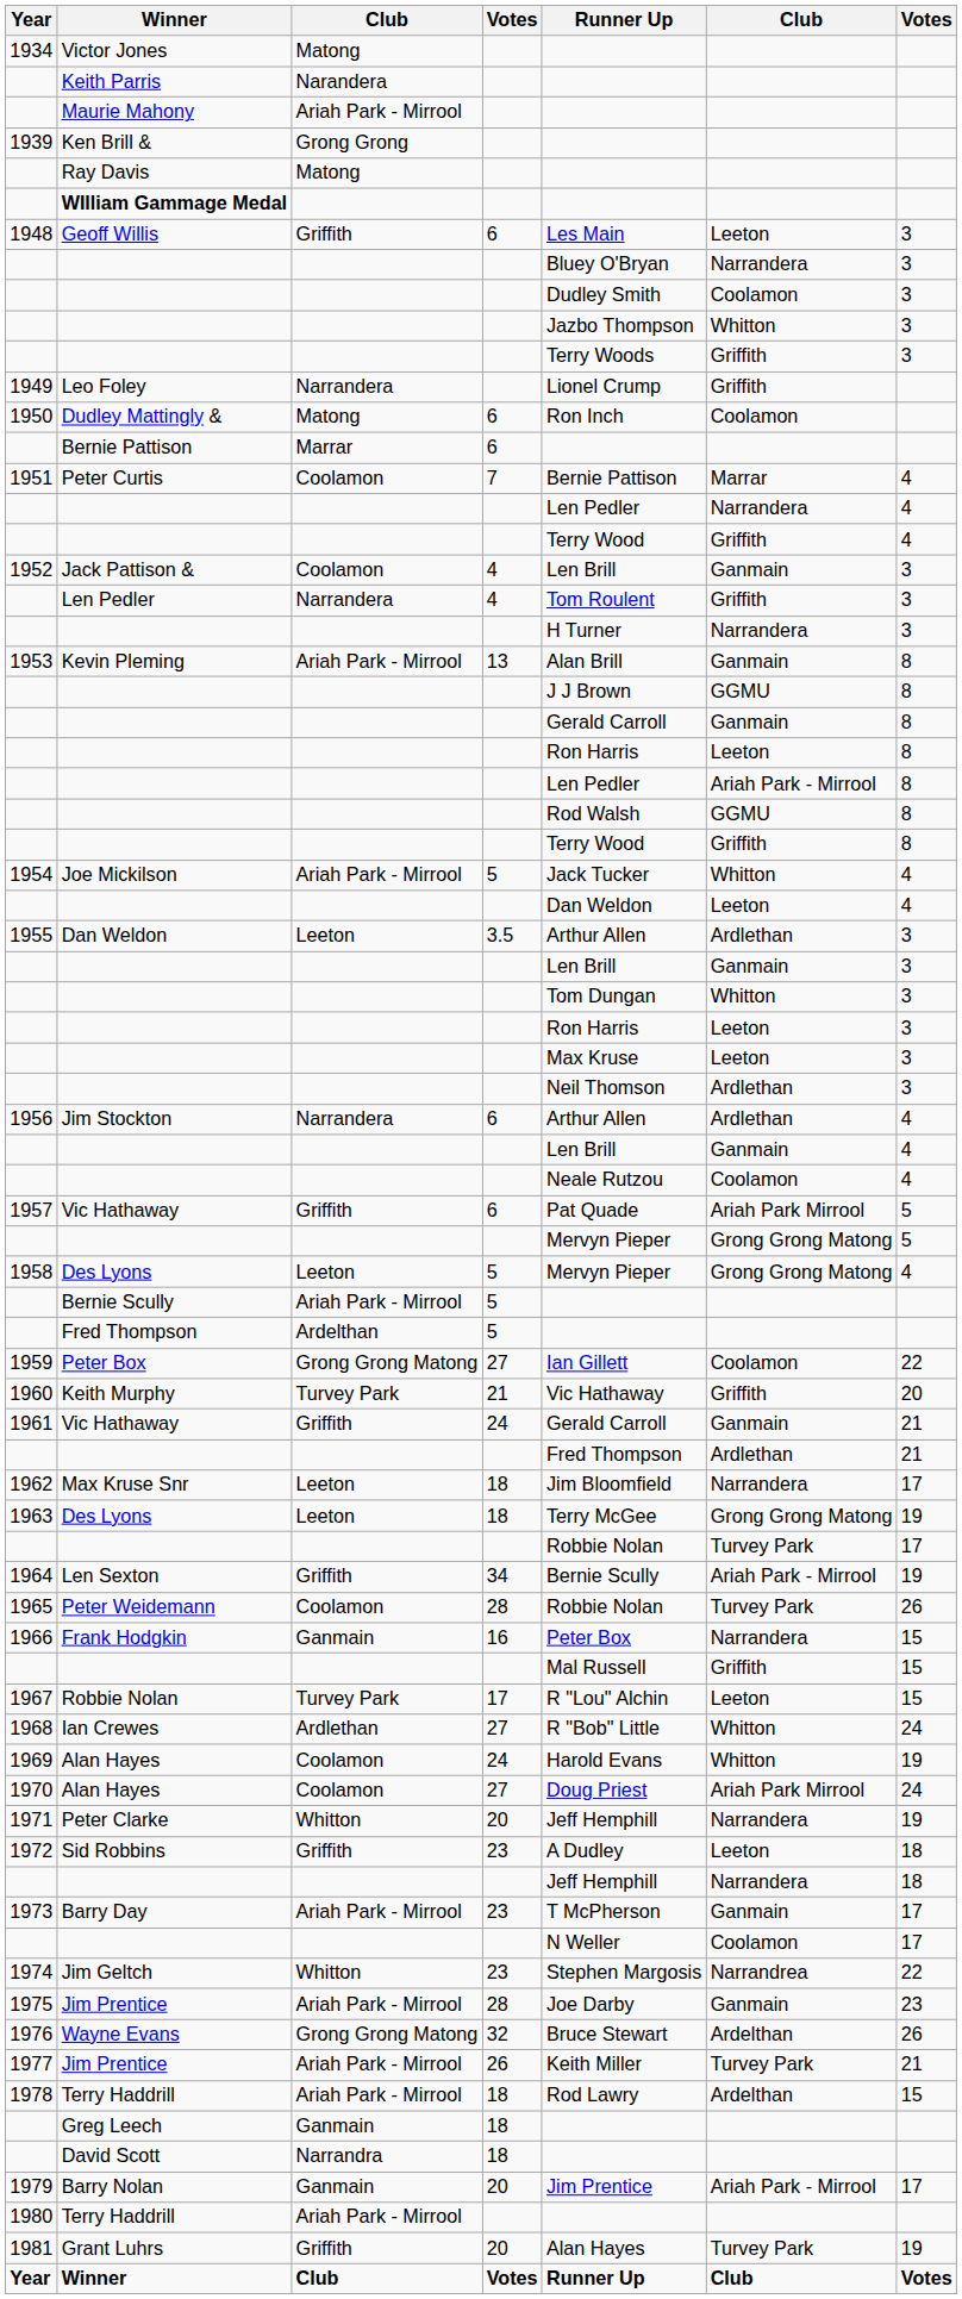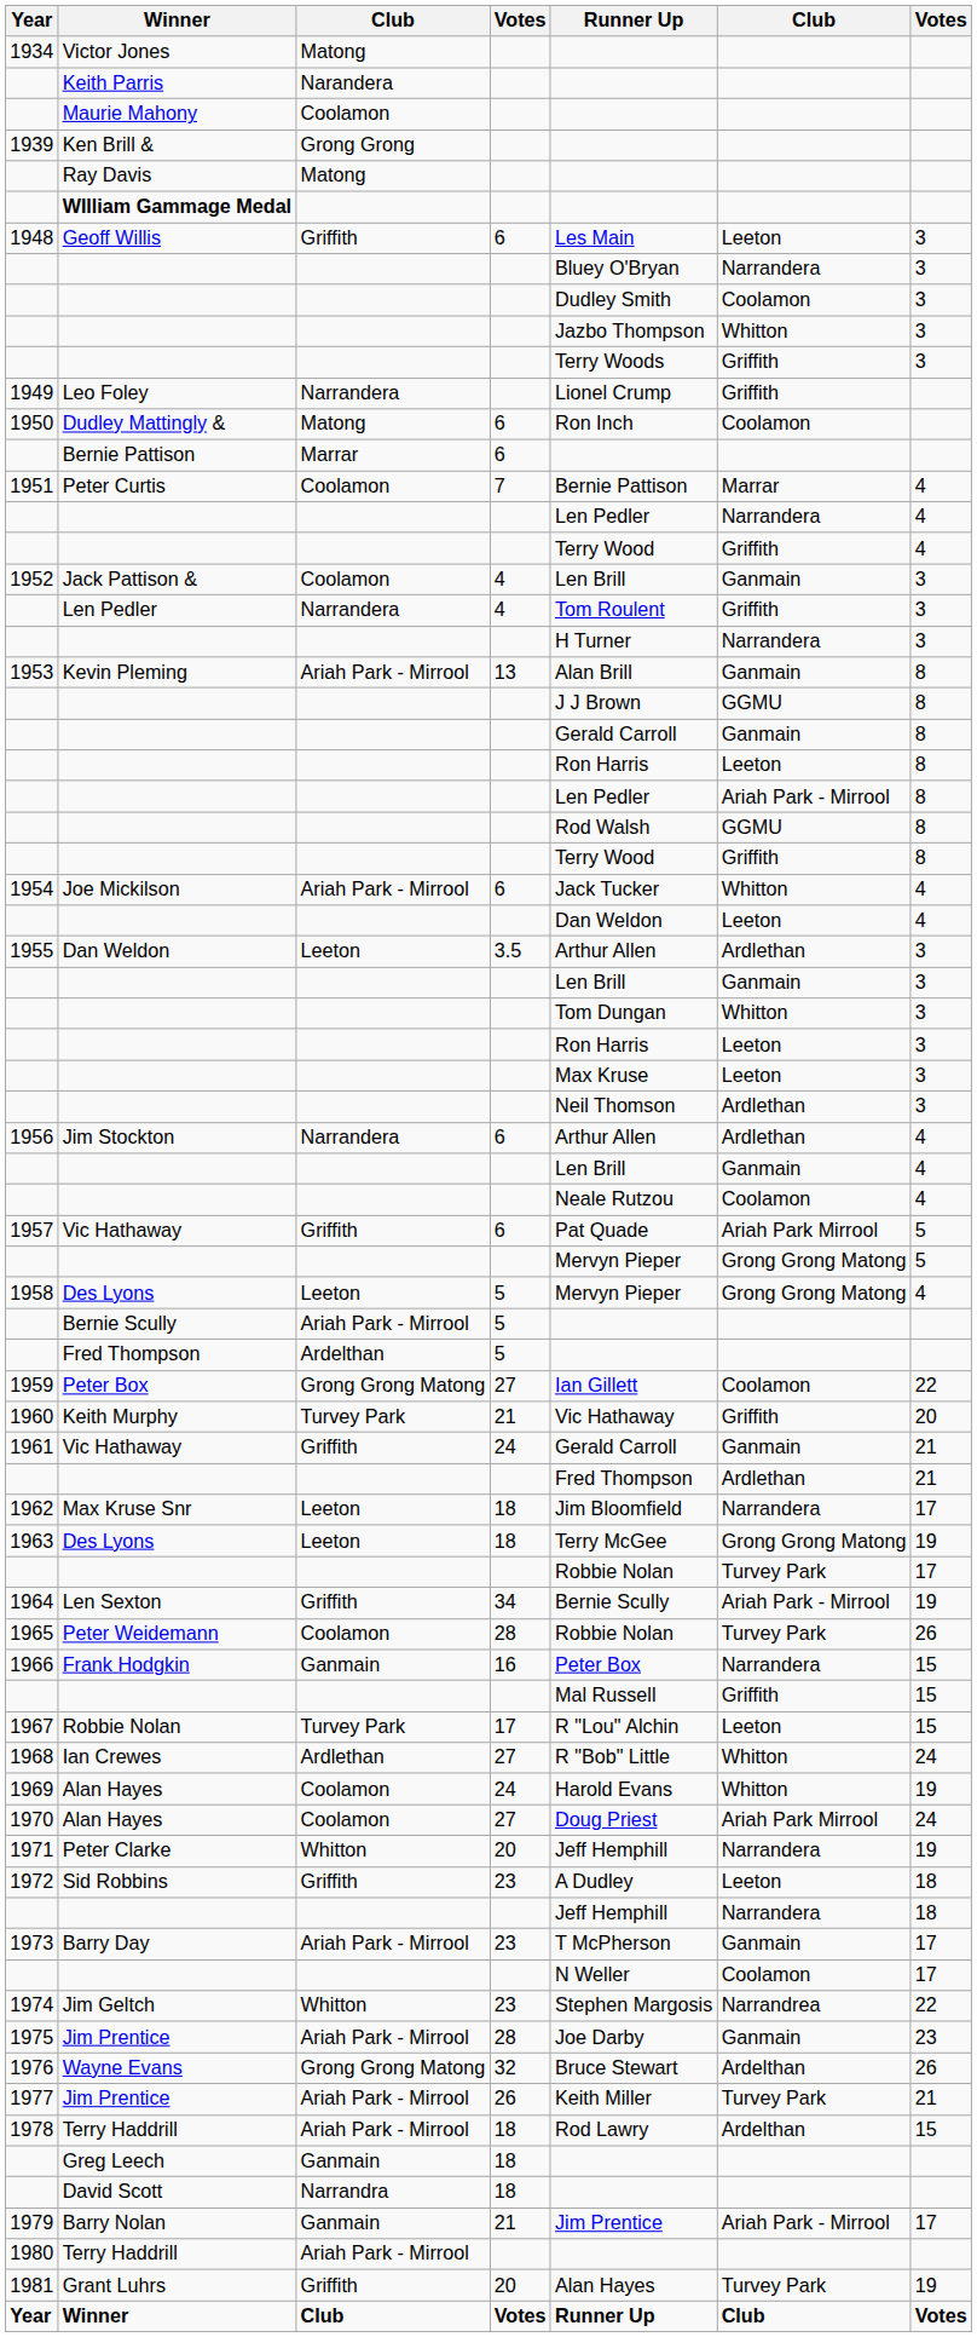Maurie Mahony | column 3: Ariah Park - Mirrool -> Coolamon
Joe Mickilson | column 4: 5 -> 6
Barry Nolan | column 4: 20 -> 21
